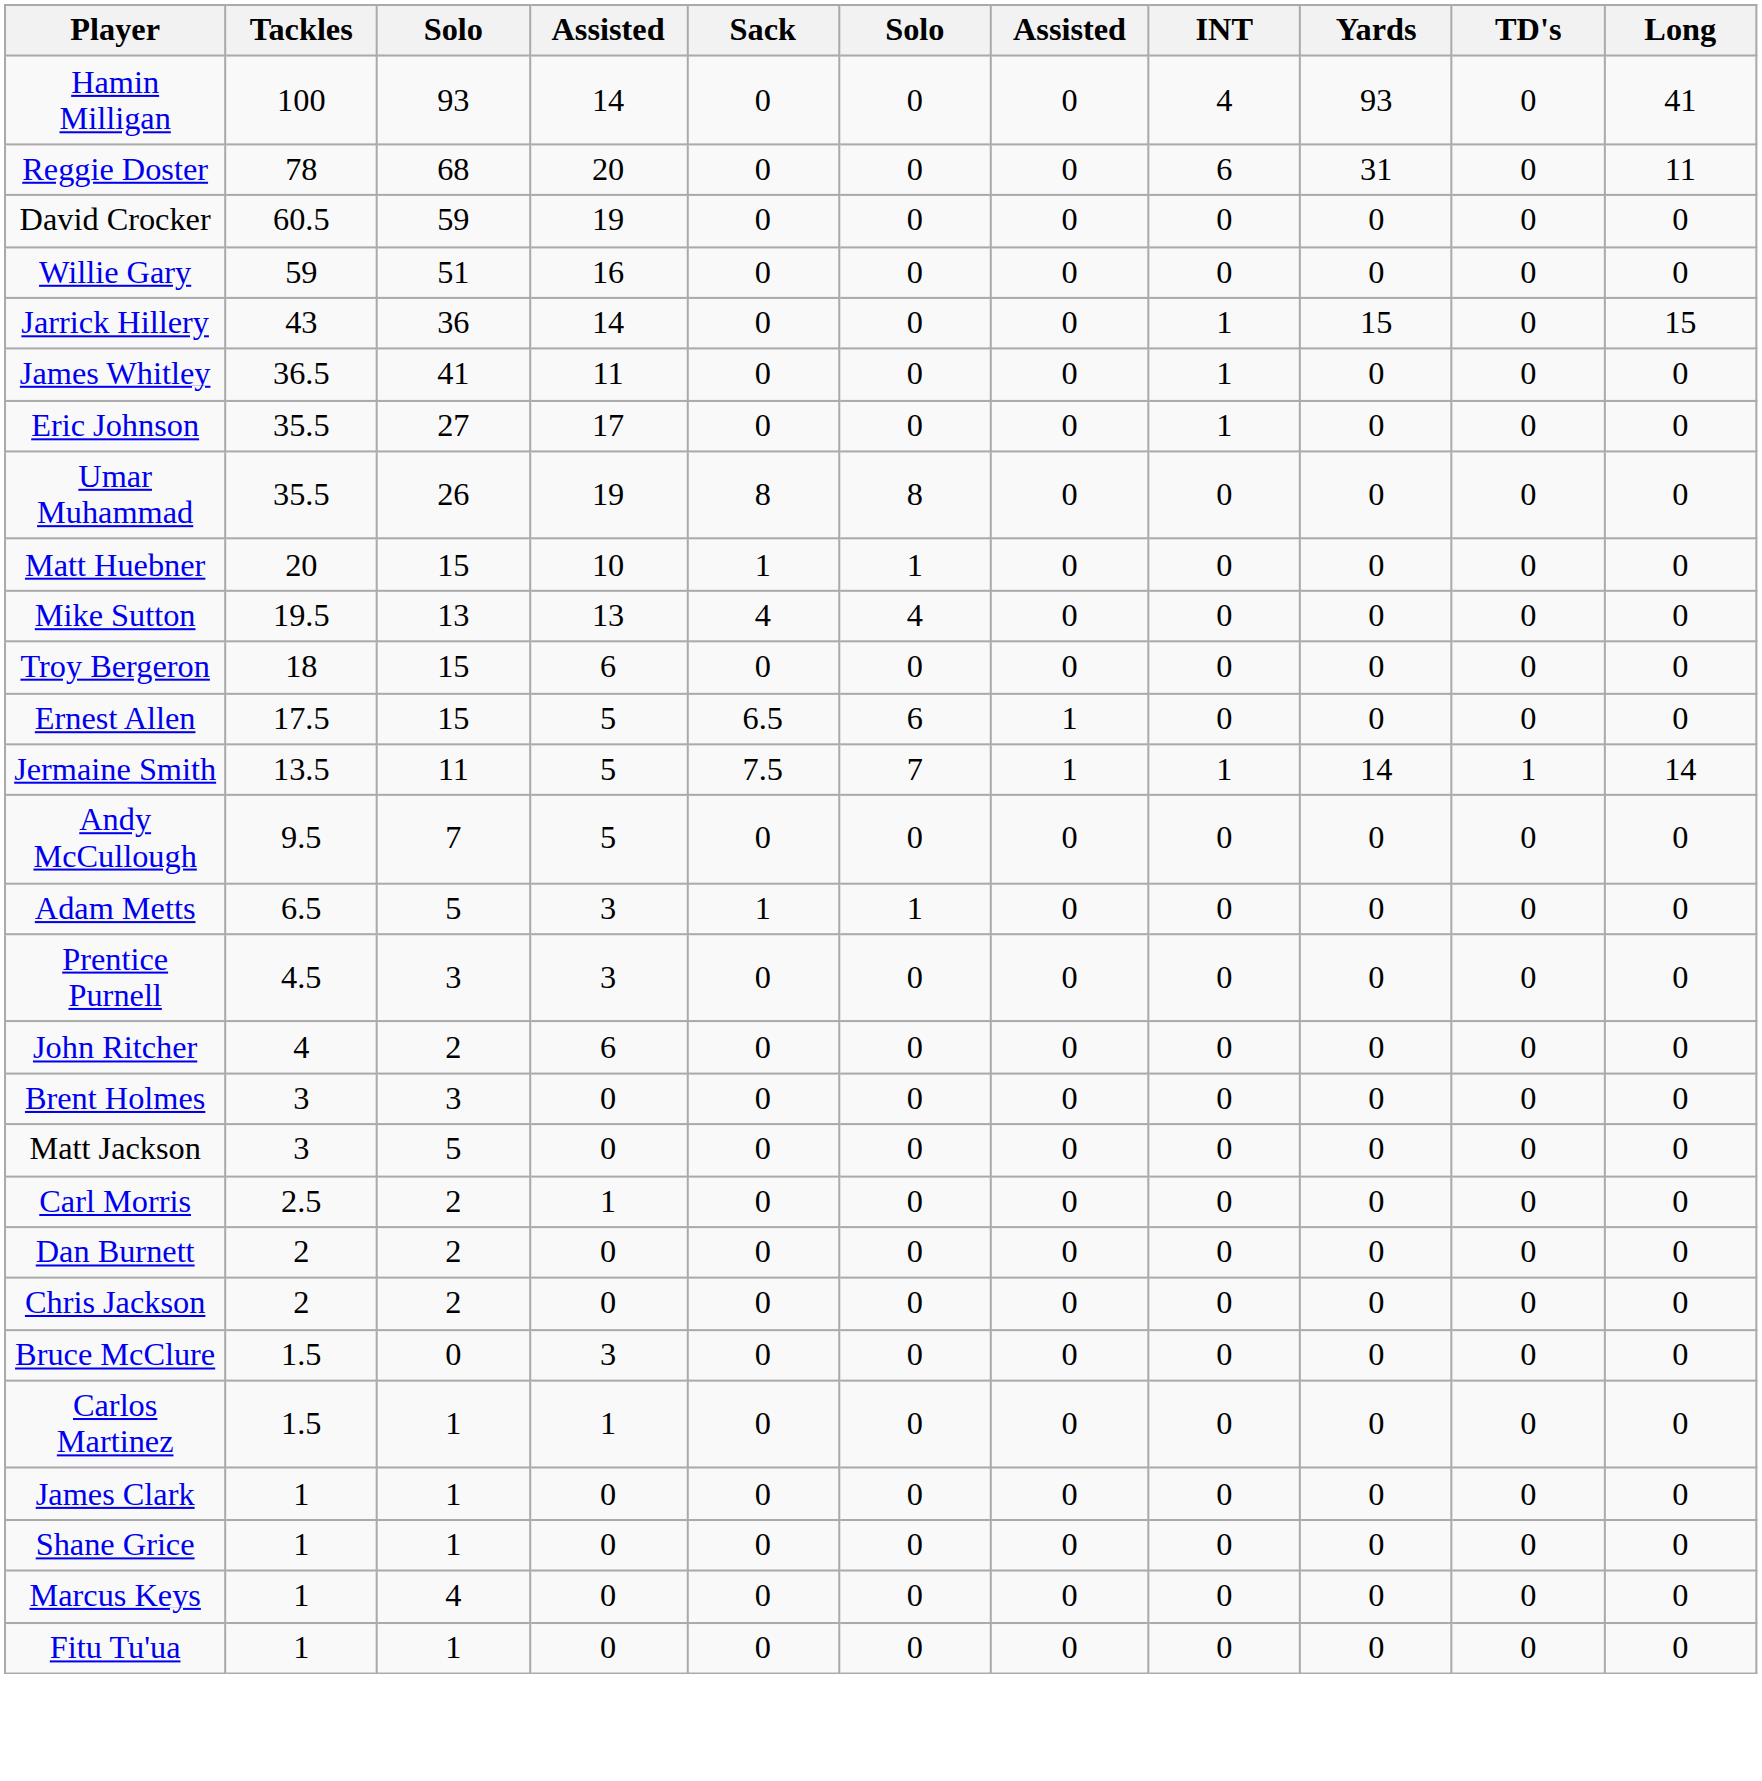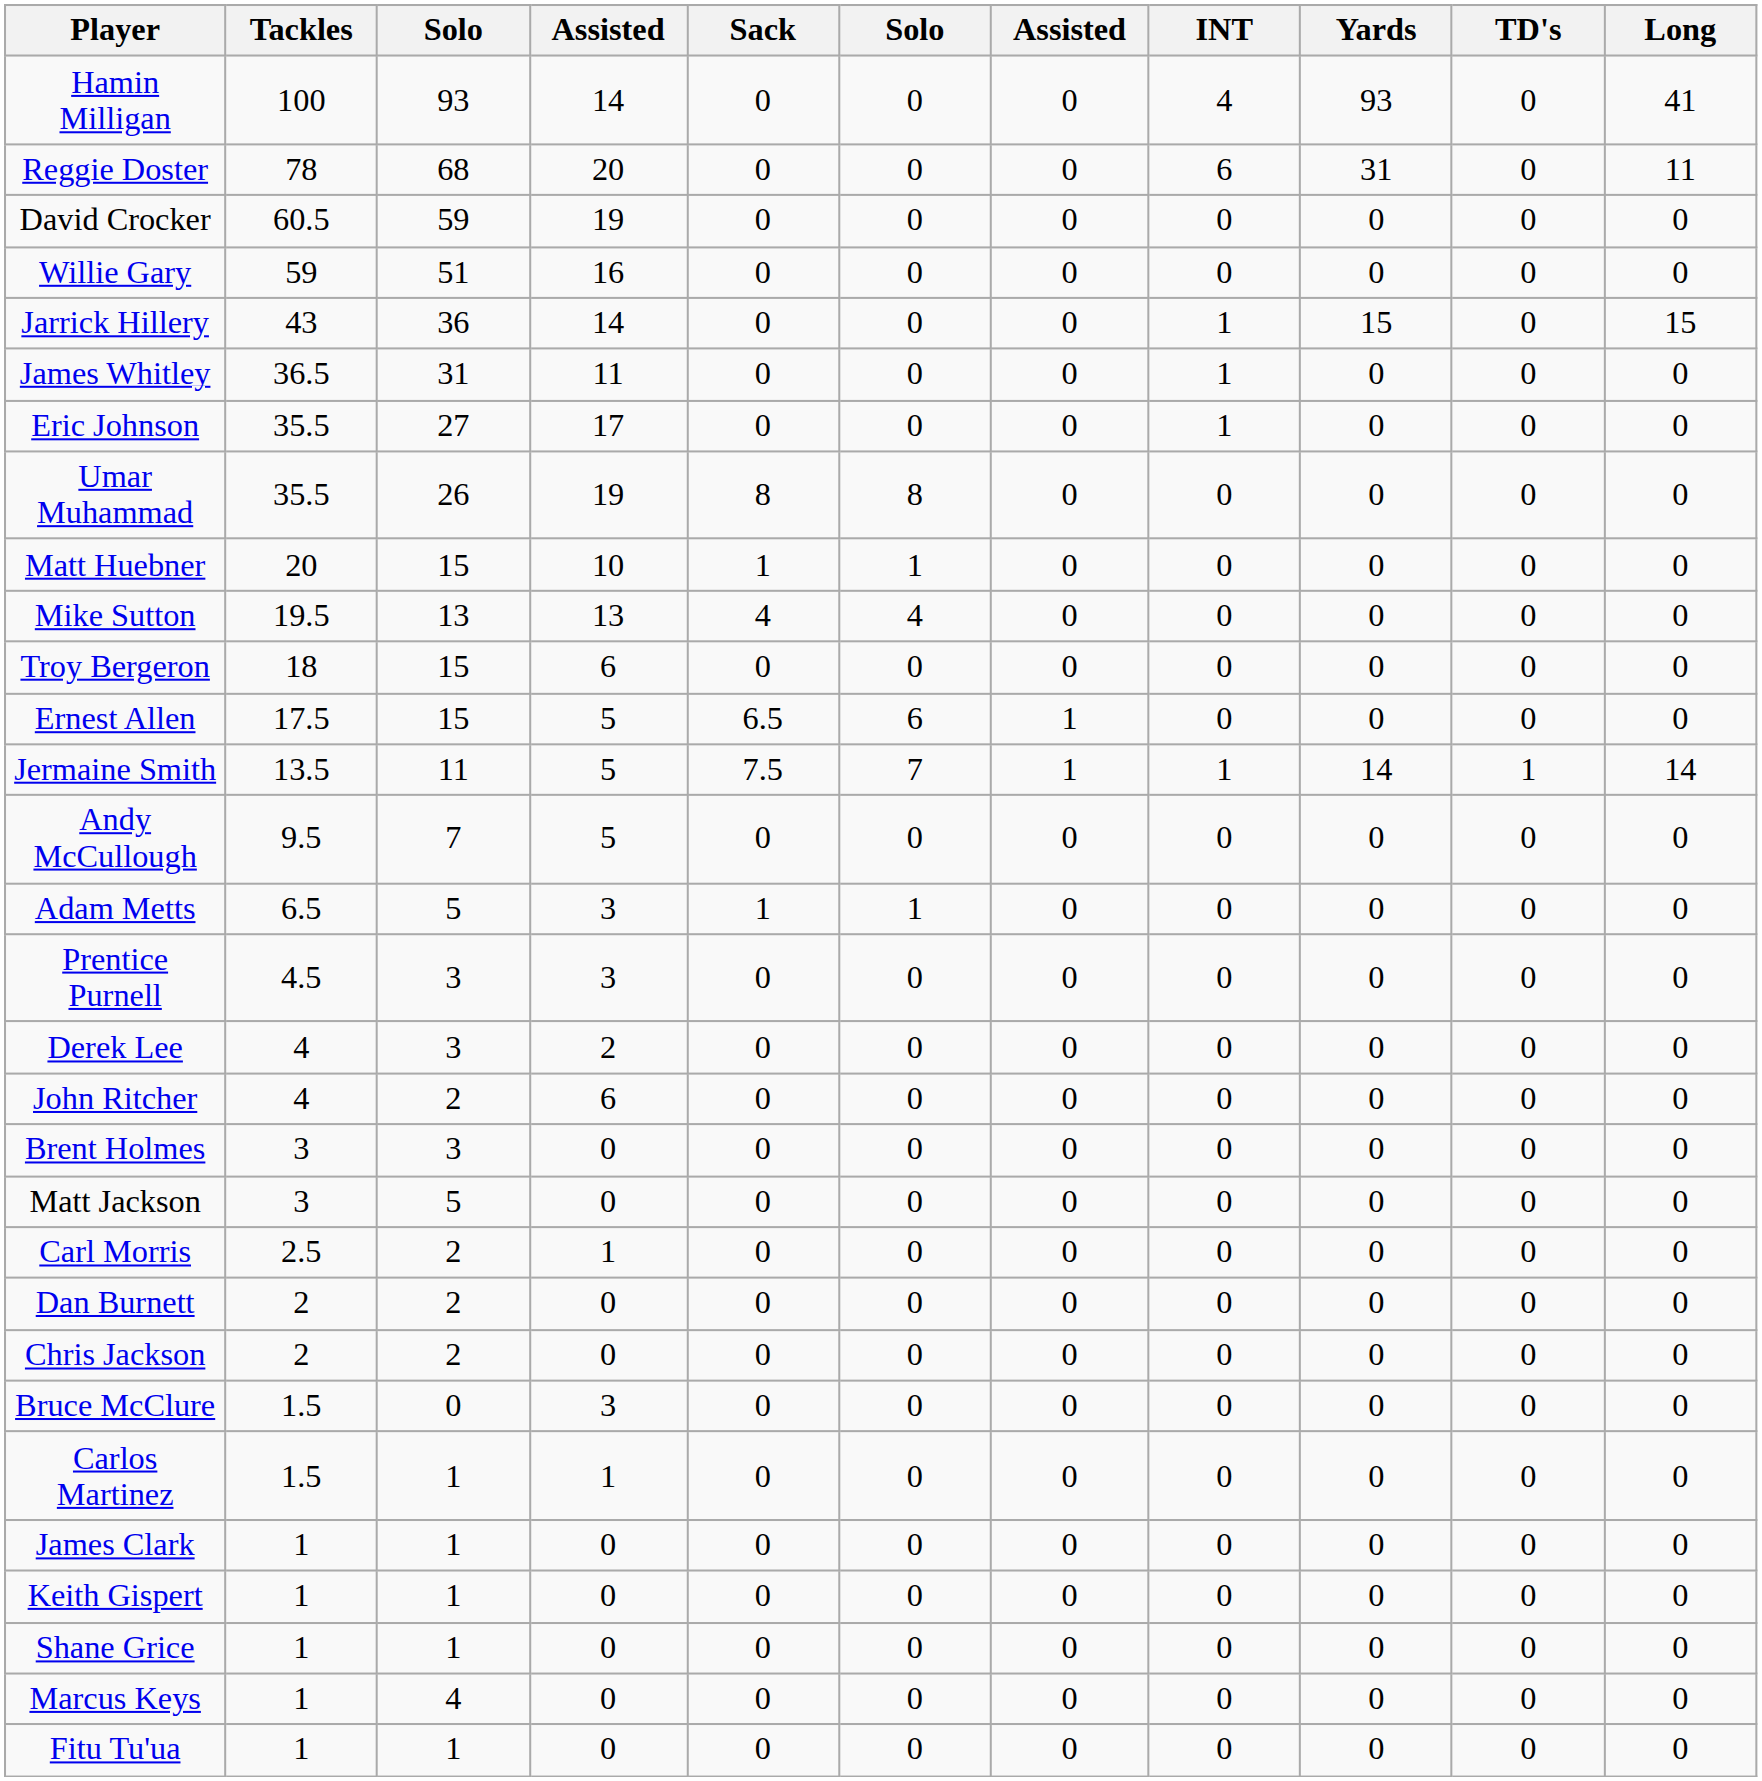James Whitley | column 3: 41 -> 31
+ row: Derek Lee | 4 | 3 | 2 | 0 | 0 | 0 | 0 | 0 | 0 | 0
+ row: Keith Gispert | 1 | 1 | 0 | 0 | 0 | 0 | 0 | 0 | 0 | 0
